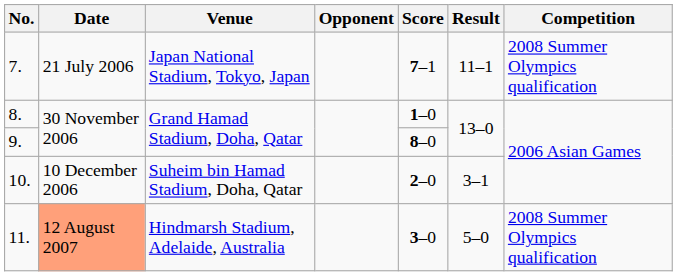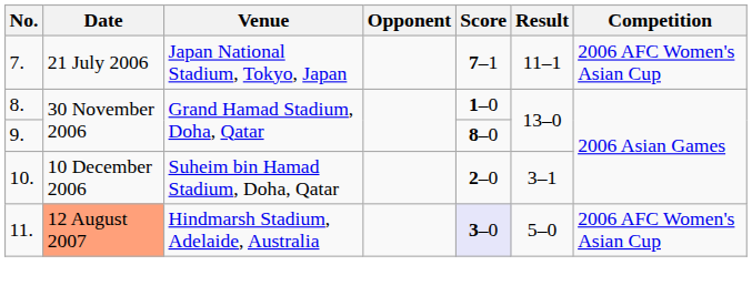7. | Competition: 2008 Summer Olympics qualification -> 2006 AFC Women's Asian Cup
11. | Score: no background -> lavender background
11. | Competition: 2008 Summer Olympics qualification -> 2006 AFC Women's Asian Cup
